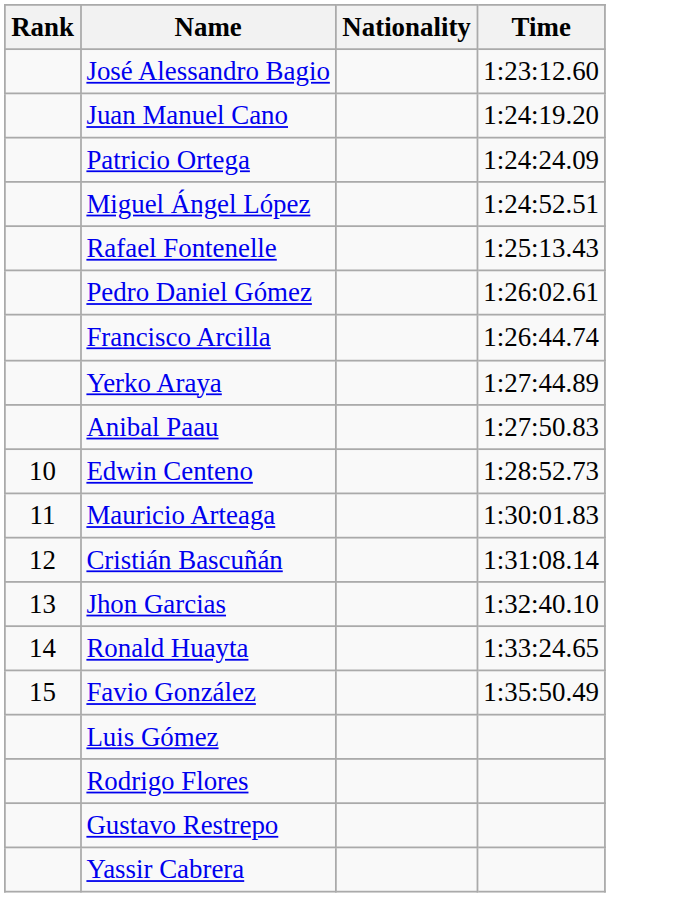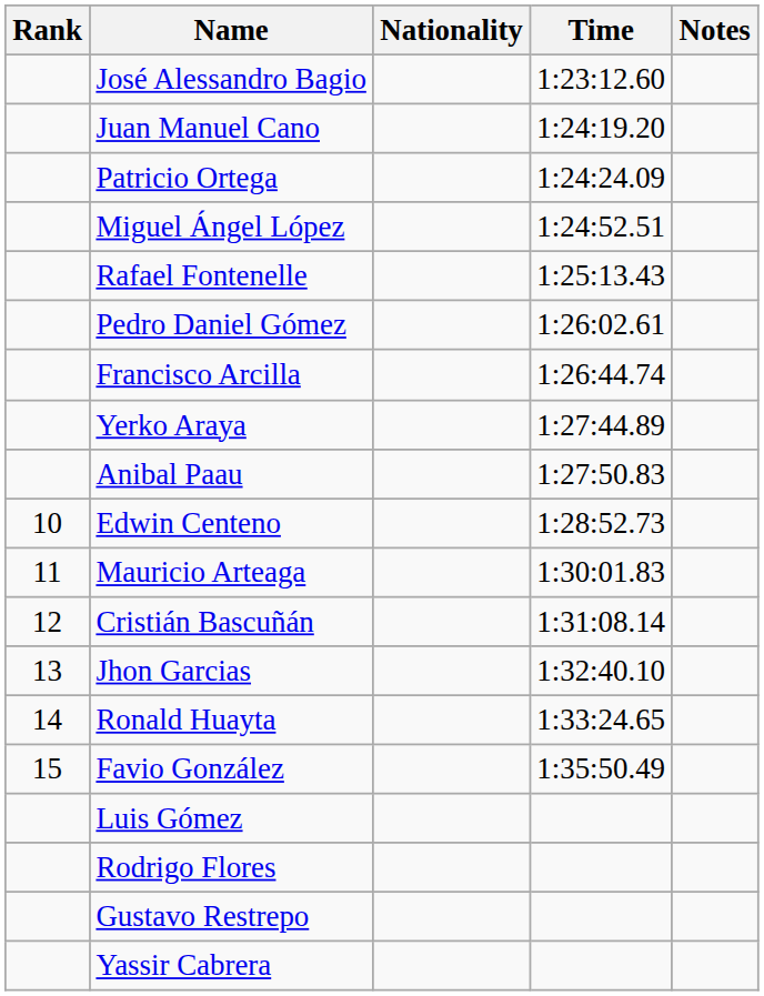+ column: Notes
